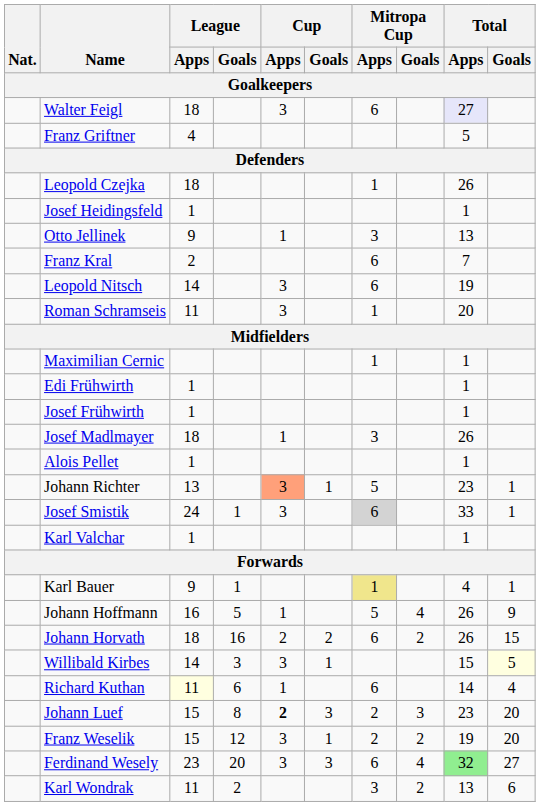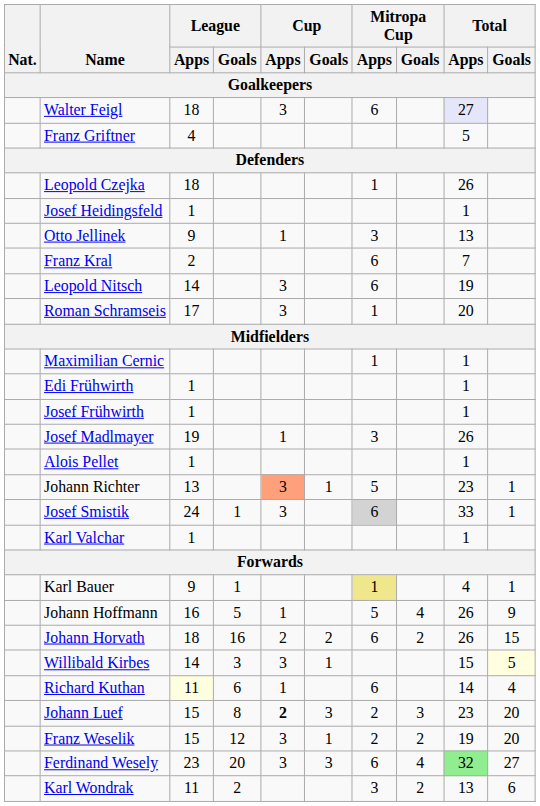Roman Schramseis | League / Apps: 11 -> 17
Josef Madlmayer | League / Apps: 18 -> 19
